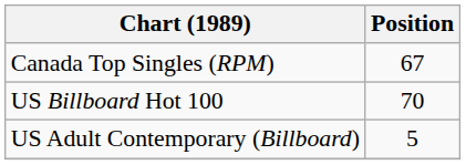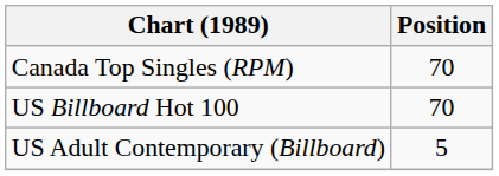Canada Top Singles (RPM) | Position: 67 -> 70
